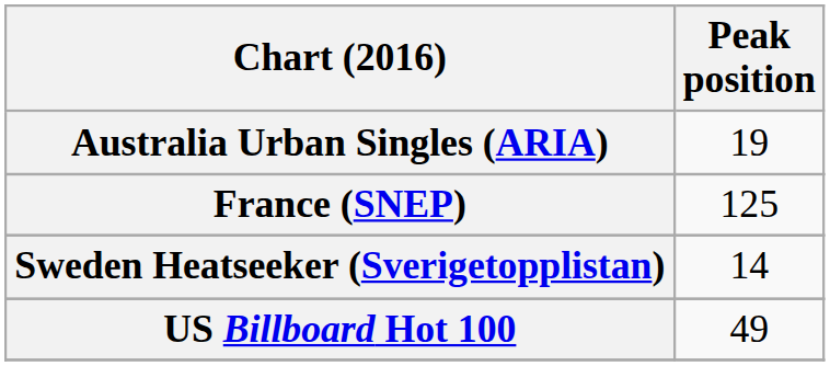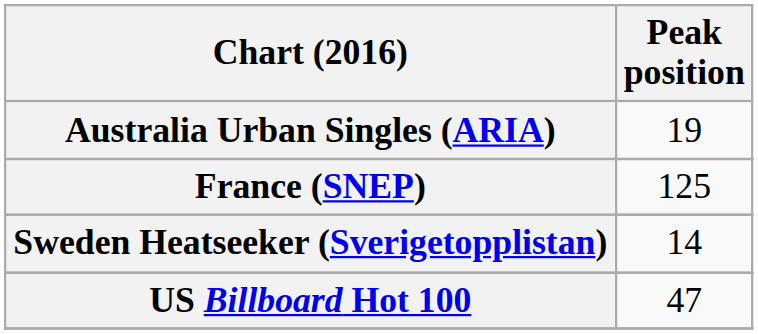US Billboard Hot 100 | Peak position: 49 -> 47
